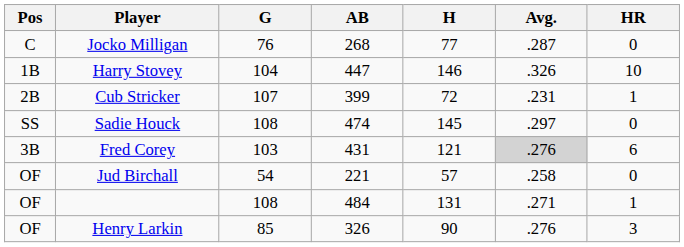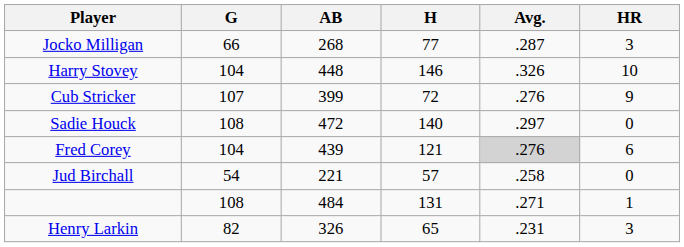- column: Pos | C | 1B | 2B | SS | 3B | OF | OF | OF
Jocko Milligan | G: 76 -> 66
Jocko Milligan | HR: 0 -> 3
Harry Stovey | AB: 447 -> 448
Cub Stricker | Avg.: .231 -> .276
Cub Stricker | HR: 1 -> 9
Sadie Houck | AB: 474 -> 472
Sadie Houck | H: 145 -> 140
Fred Corey | G: 103 -> 104
Fred Corey | AB: 431 -> 439
Henry Larkin | G: 85 -> 82
Henry Larkin | H: 90 -> 65
Henry Larkin | Avg.: .276 -> .231
